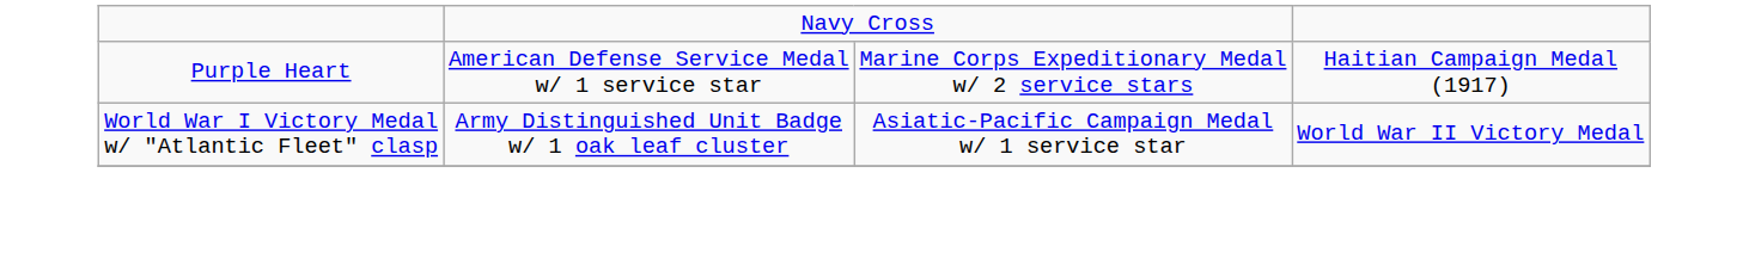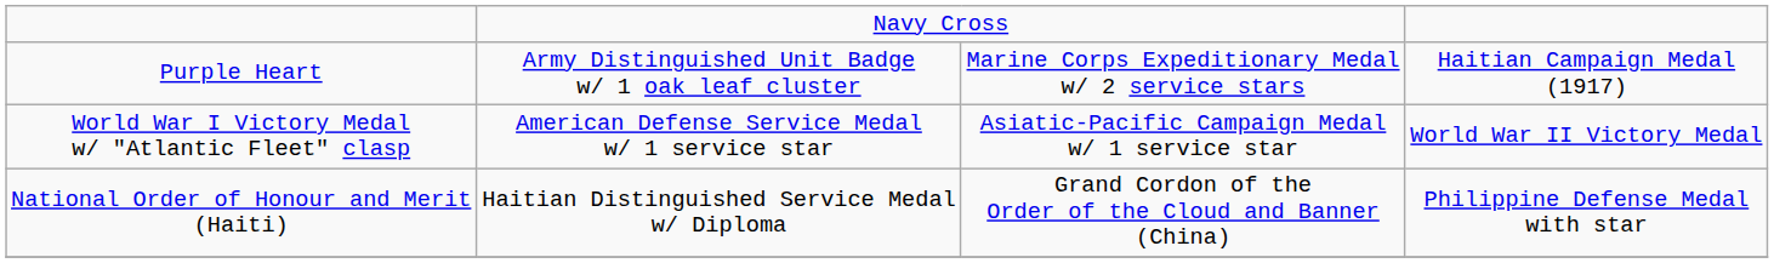Purple Heart | column 2: American Defense Service Medal w/ 1 service star -> Army Distinguished Unit Badge w/ 1 oak leaf cluster
World War I Victory Medal w/ "Atlantic Fleet" clasp | column 2: Army Distinguished Unit Badge w/ 1 oak leaf cluster -> American Defense Service Medal w/ 1 service star
+ row: National Order of Honour and Merit (Haiti) | Haitian Distinguished Service Medal w/ Diploma | Grand Cordon of the Order of the Cloud and Banner (China) | Philippine Defense Medal with star
